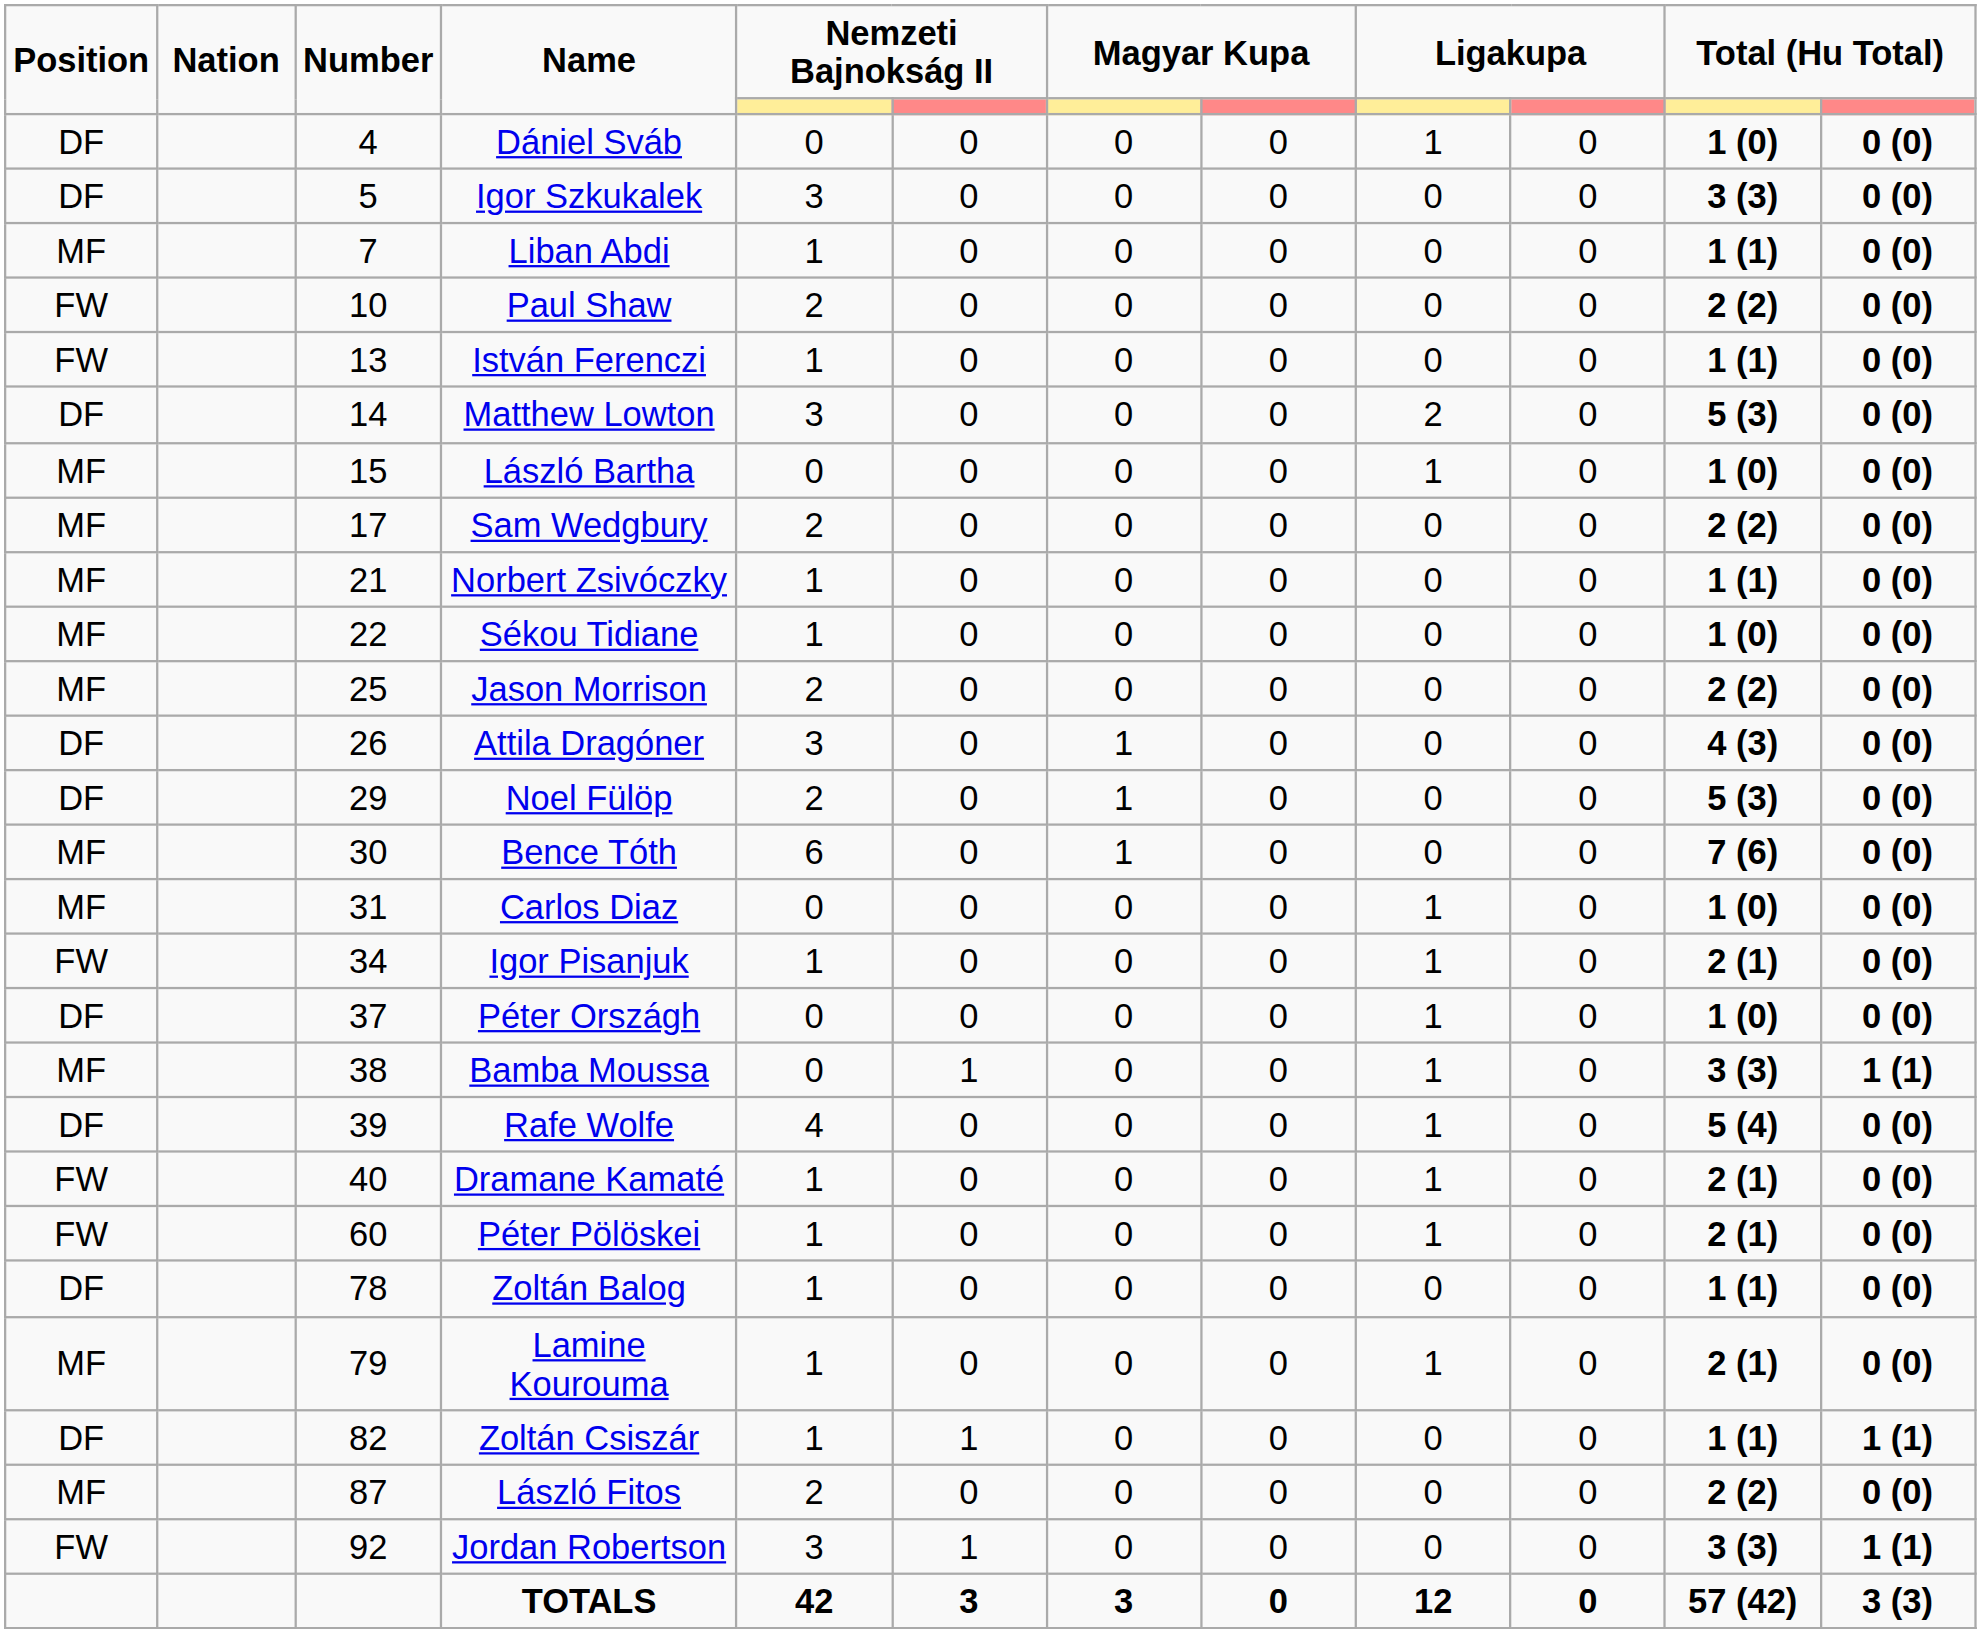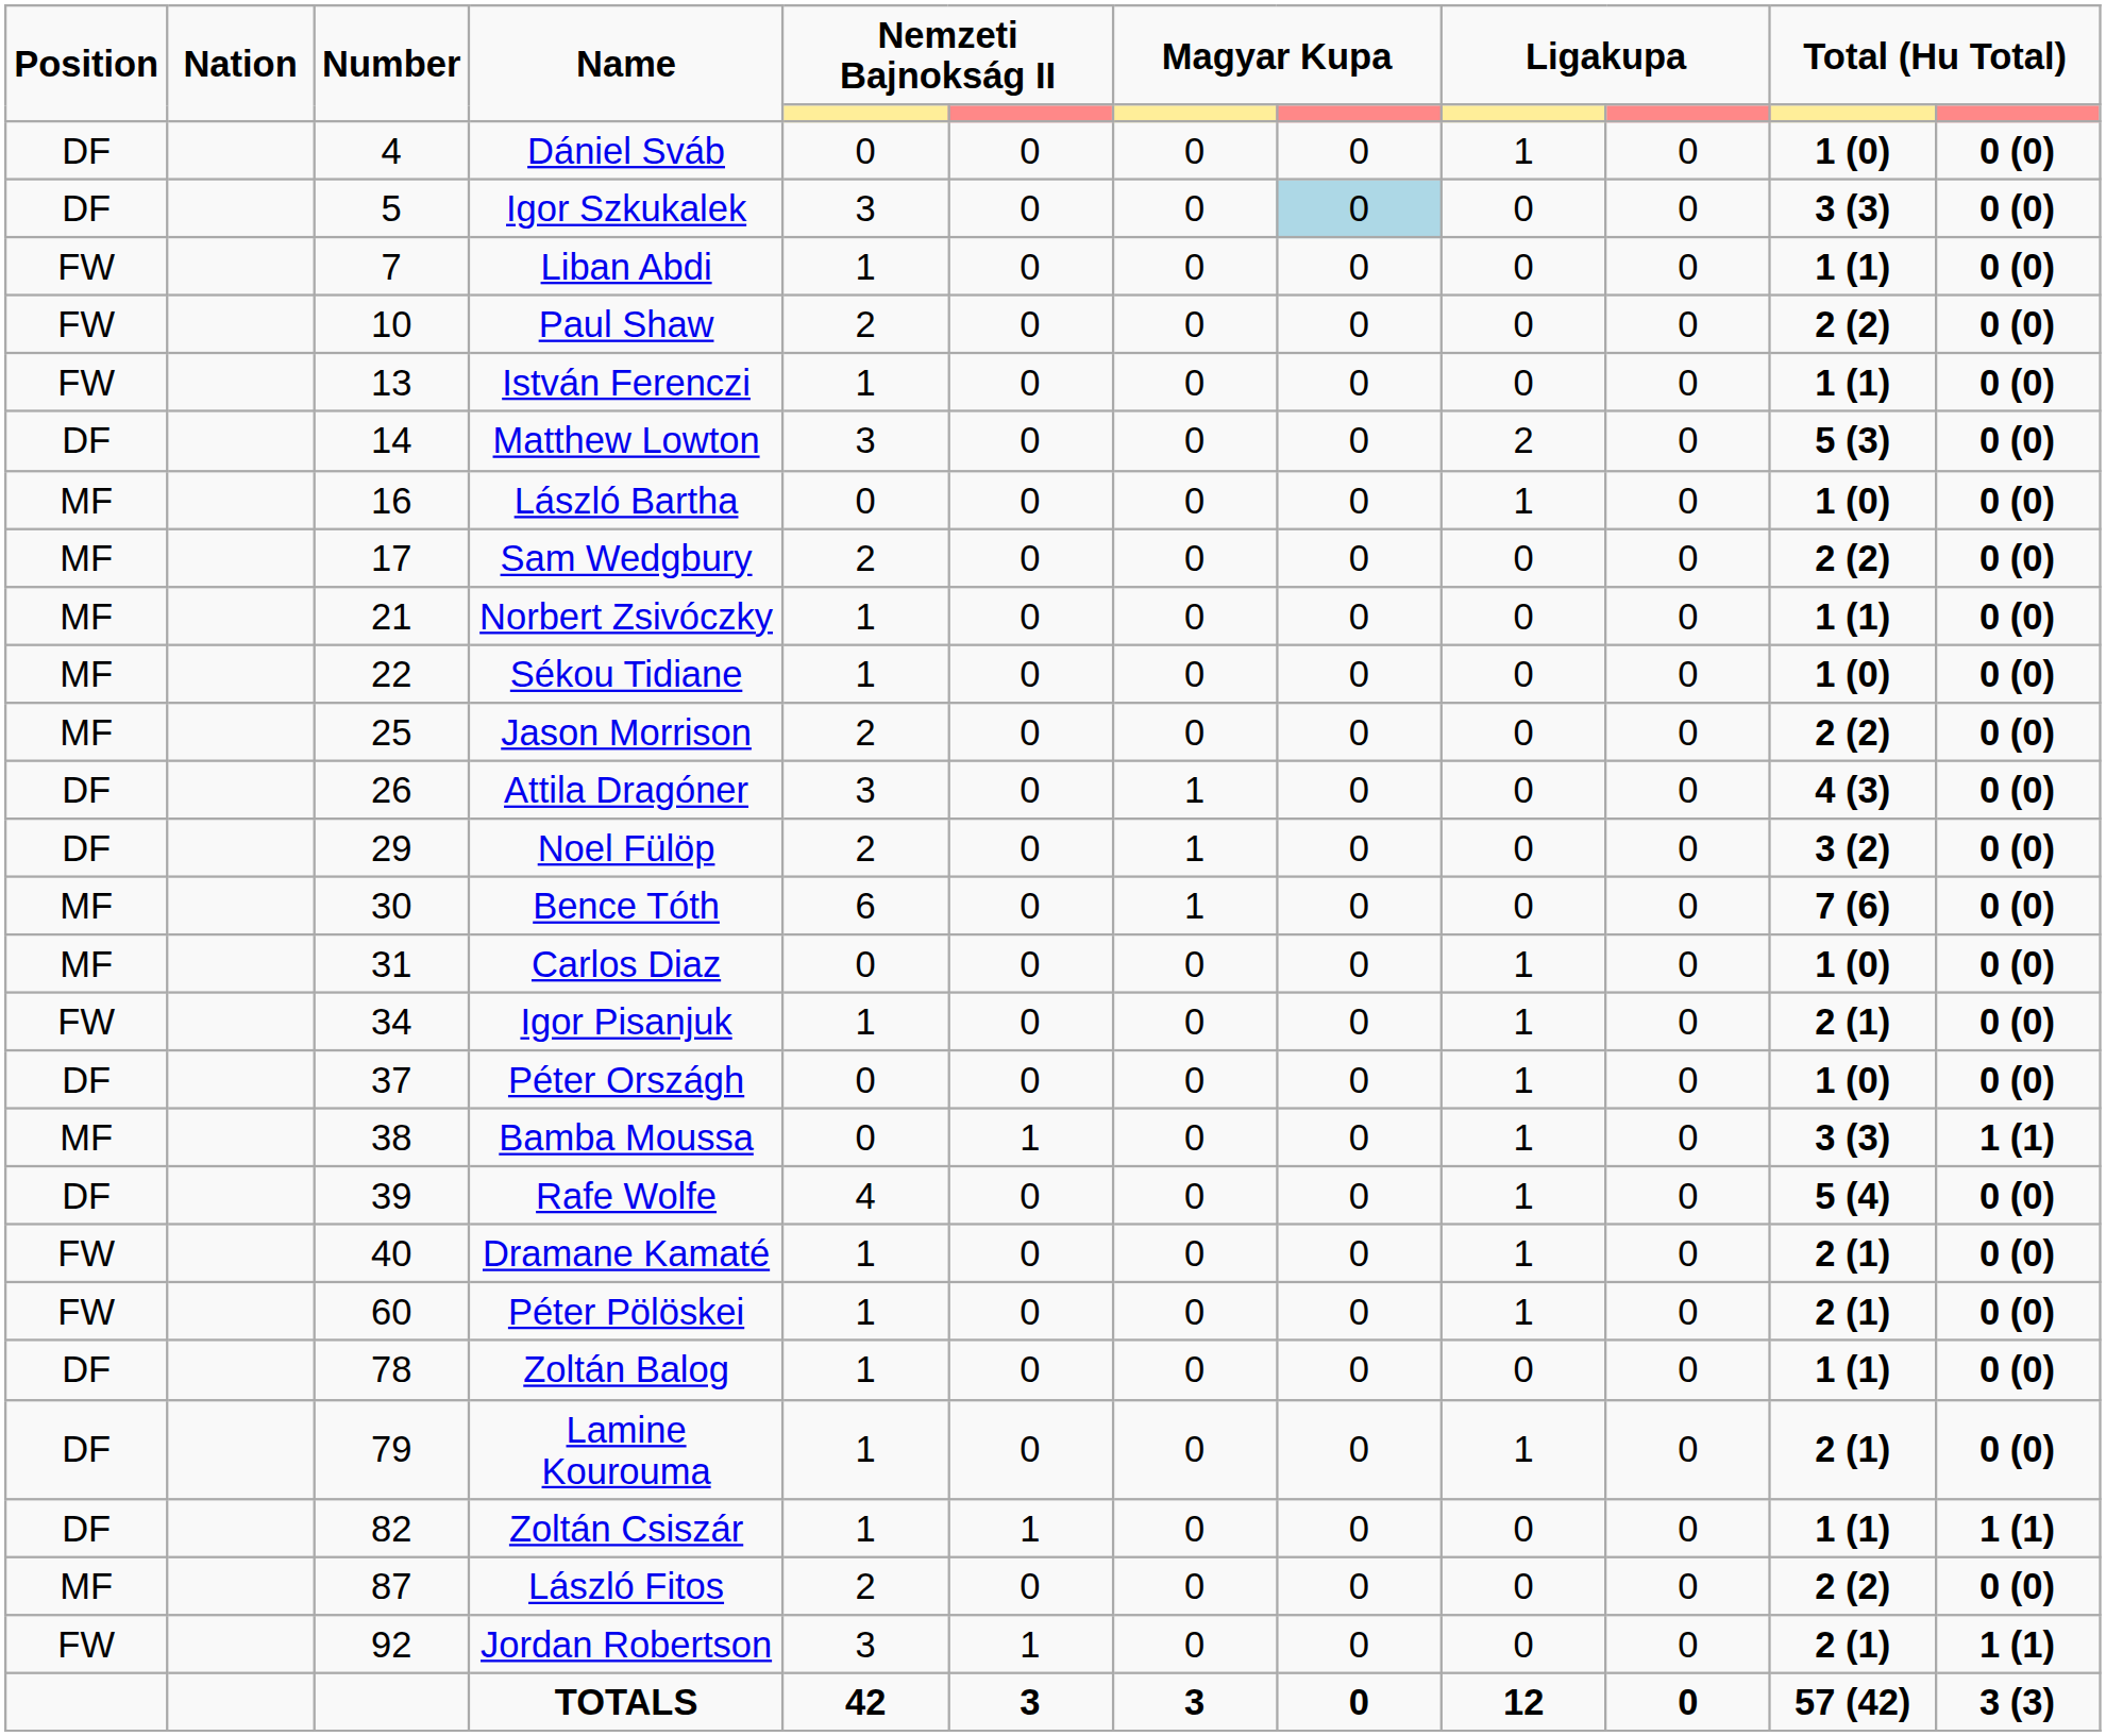Igor Szkukalek | column 8: no background -> lightblue background
Liban Abdi | Position: MF -> FW
László Bartha | Number: 15 -> 16
Noel Fülöp | column 11: 5 (3) -> 3 (2)
Lamine Kourouma | Position: MF -> DF
Jordan Robertson | column 11: 3 (3) -> 2 (1)
